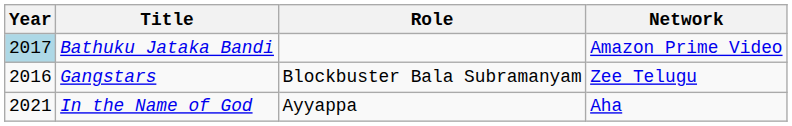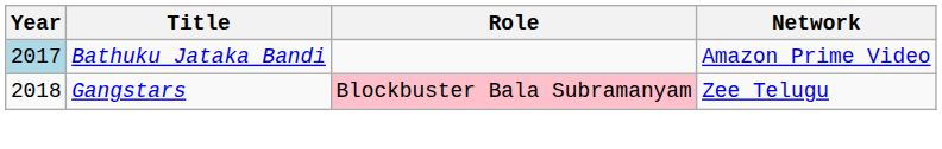Gangstars | Year: 2016 -> 2018
Gangstars | Role: no background -> pink background
- row: 2021 | In the Name of God | Ayyappa | Aha
